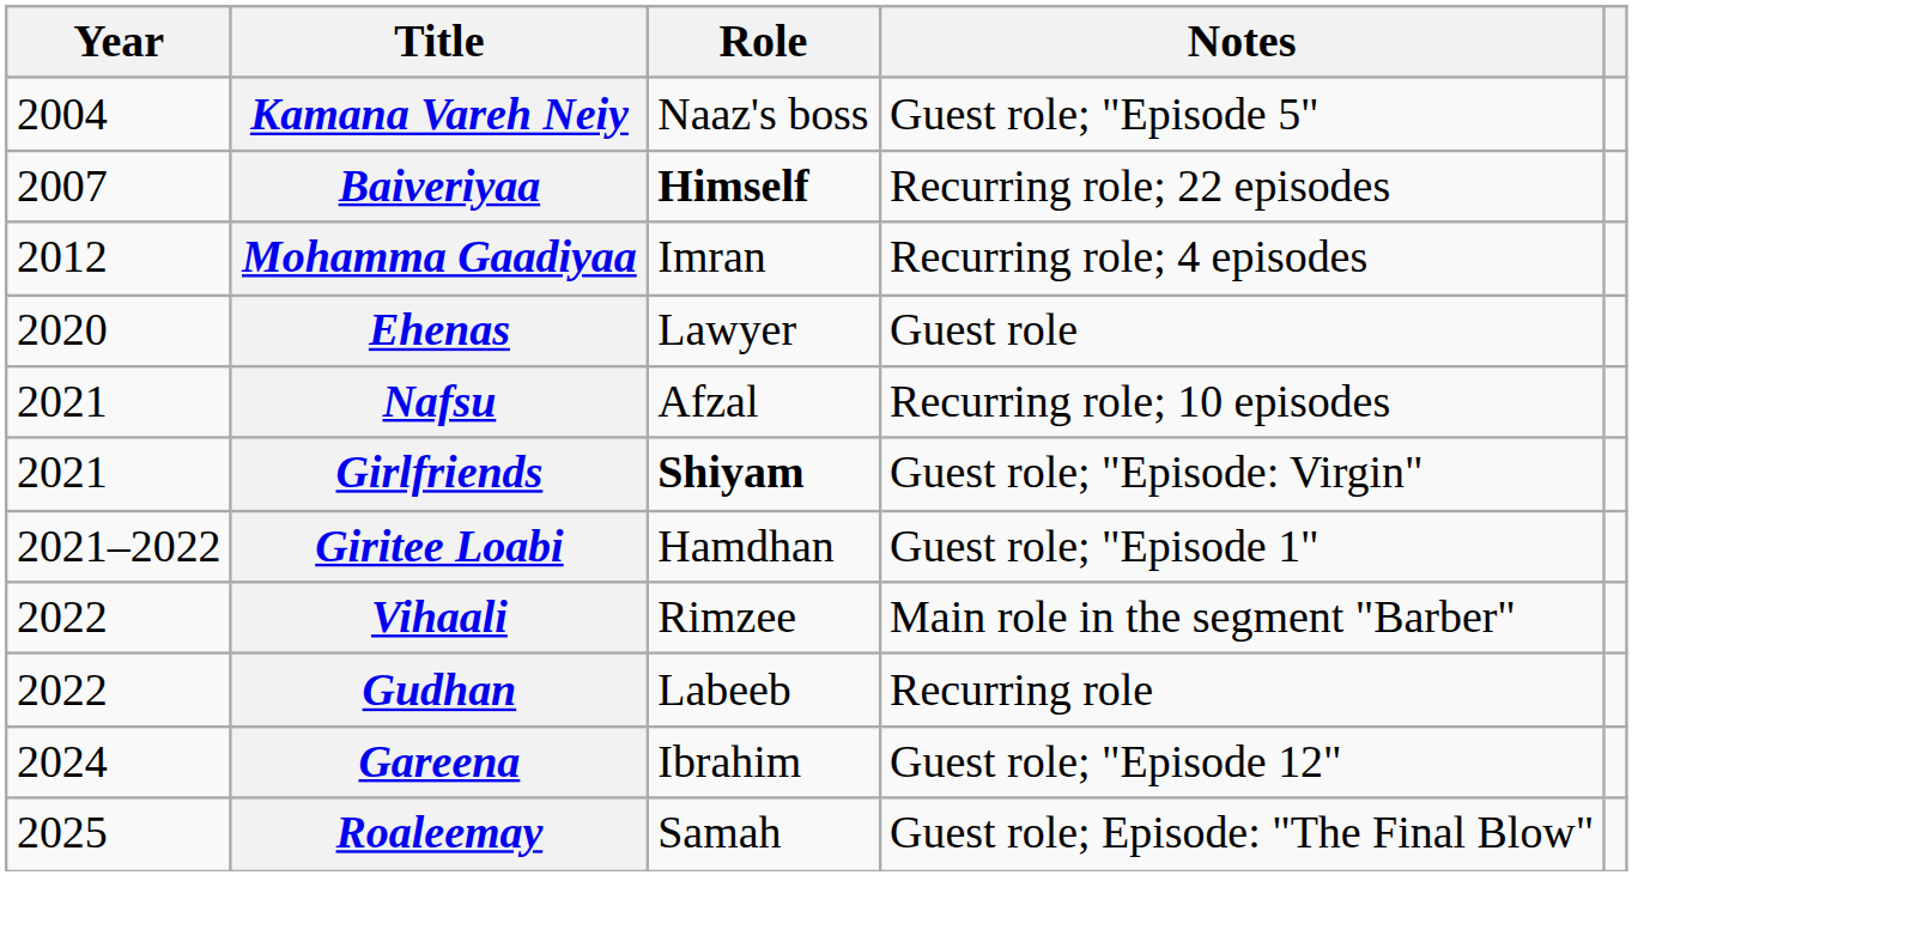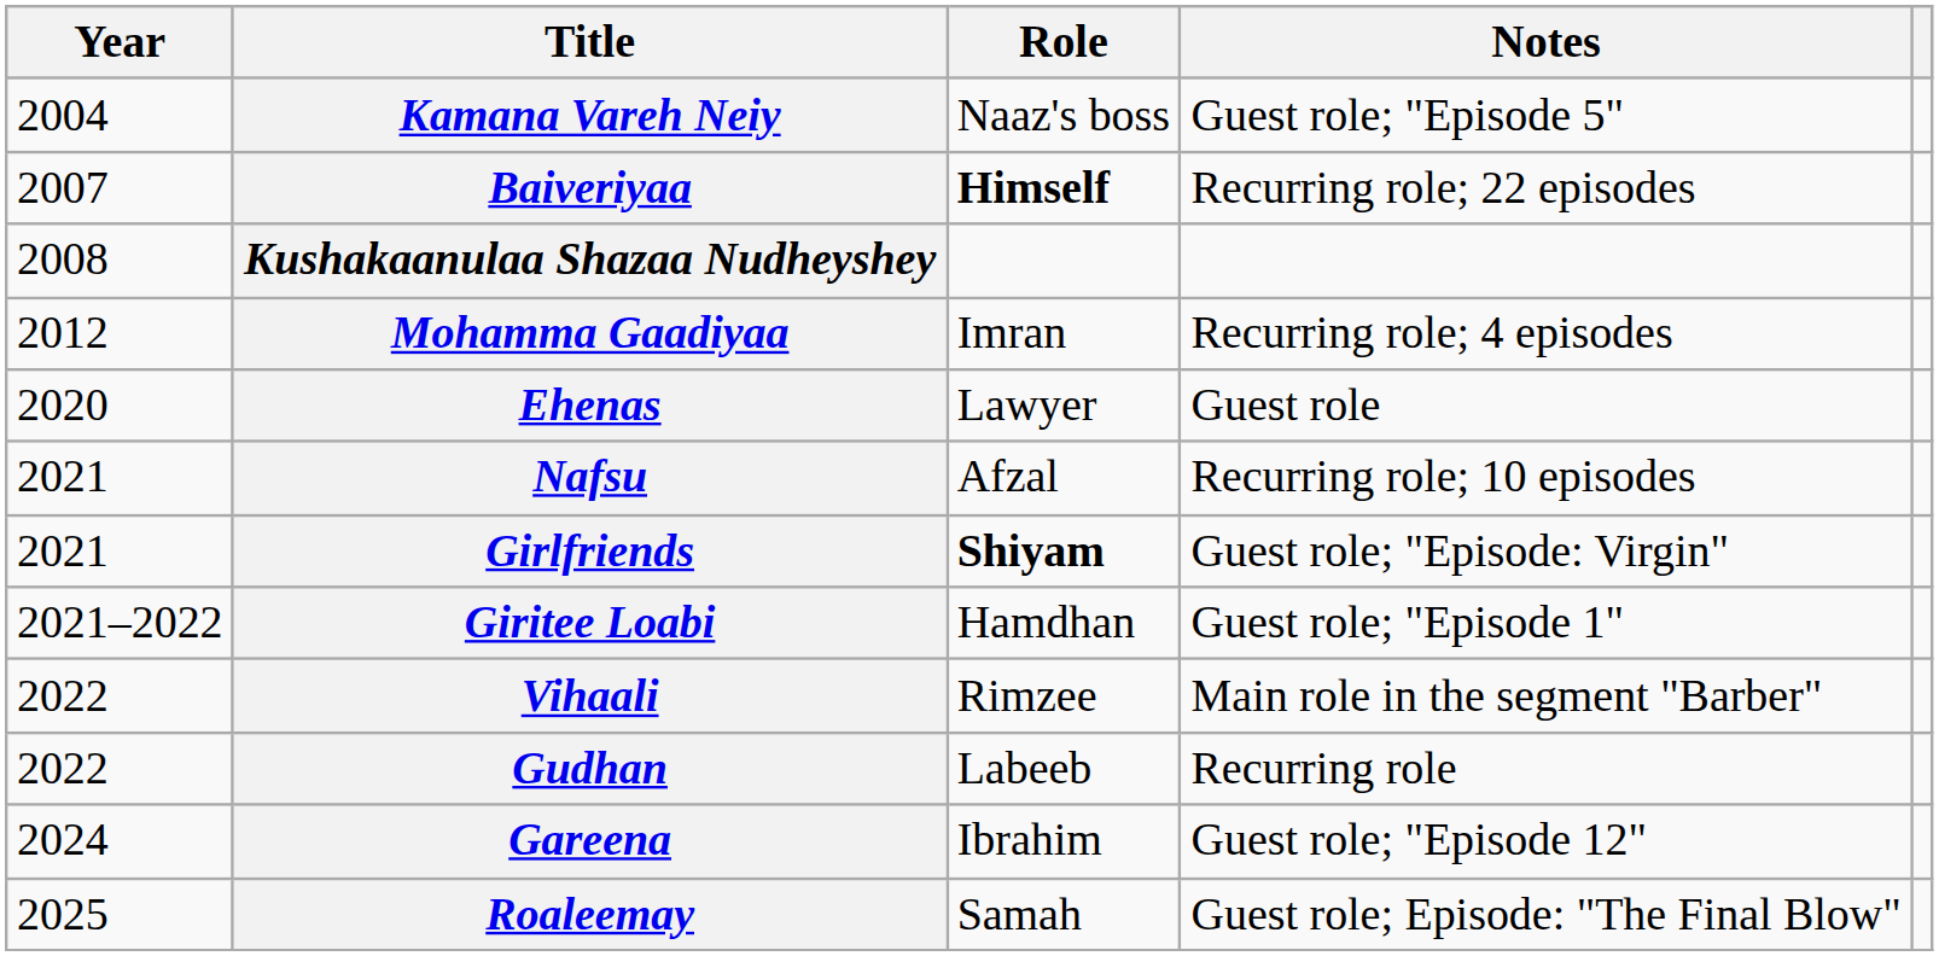+ row: 2008 | Kushakaanulaa Shazaa Nudheyshey
